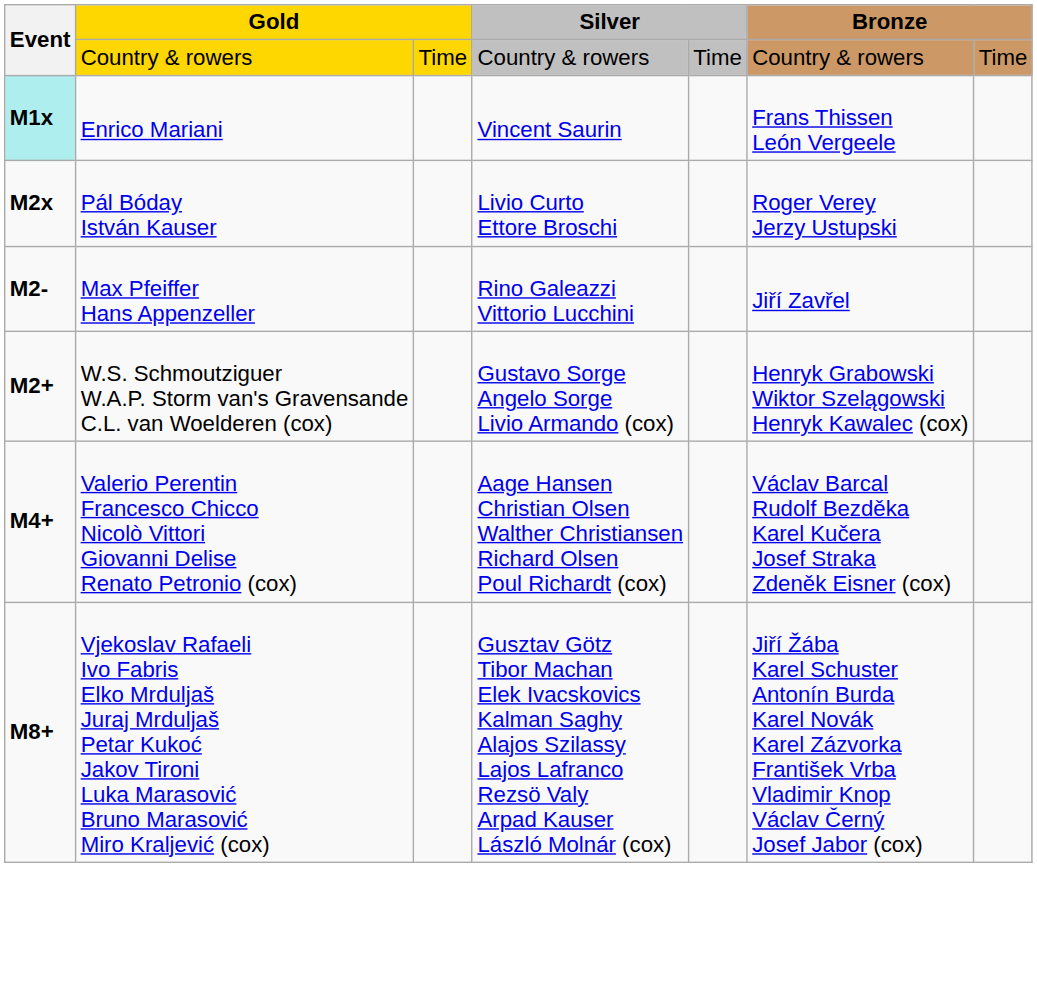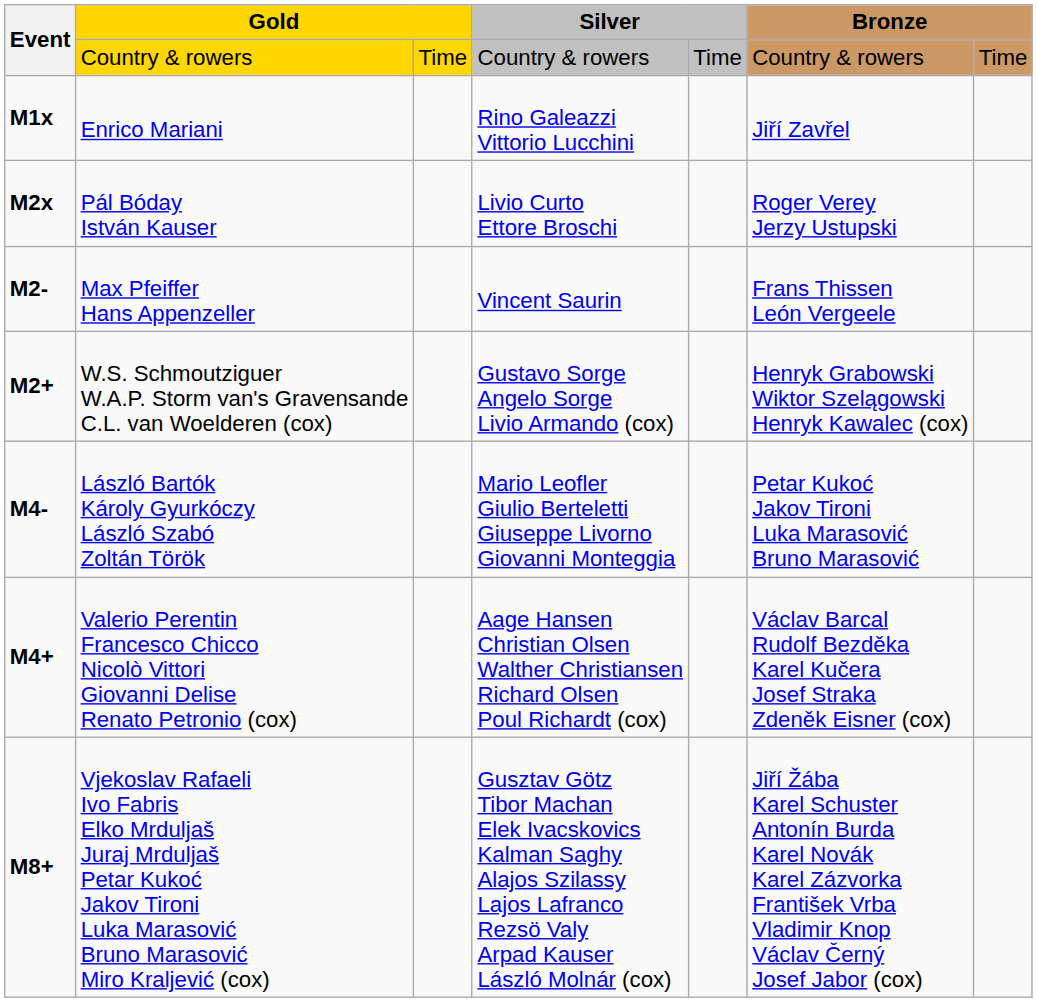Enrico Mariani | Event: paleturquoise background -> no background
Enrico Mariani | column 4: Vincent Saurin -> Rino Galeazzi Vittorio Lucchini
Enrico Mariani | column 6: Frans Thissen León Vergeele -> Jiří Zavřel
Max Pfeiffer Hans Appenzeller | column 4: Rino Galeazzi Vittorio Lucchini -> Vincent Saurin
Max Pfeiffer Hans Appenzeller | column 6: Jiří Zavřel -> Frans Thissen León Vergeele
+ row: M4- | László Bartók Károly Gyurkóczy László Szabó Zoltán Török | Mario Leofler Giulio Berteletti Giuseppe Livorno Giovanni Monteggia | Petar Kukoć Jakov Tironi Luka Marasović Bruno Marasović
